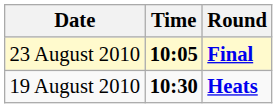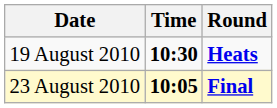rows swapped: 19 August 2010 <-> 23 August 2010
